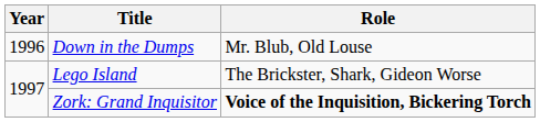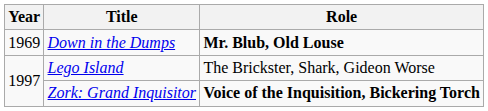Down in the Dumps | Year: 1996 -> 1969
Down in the Dumps | Role: normal -> bold
